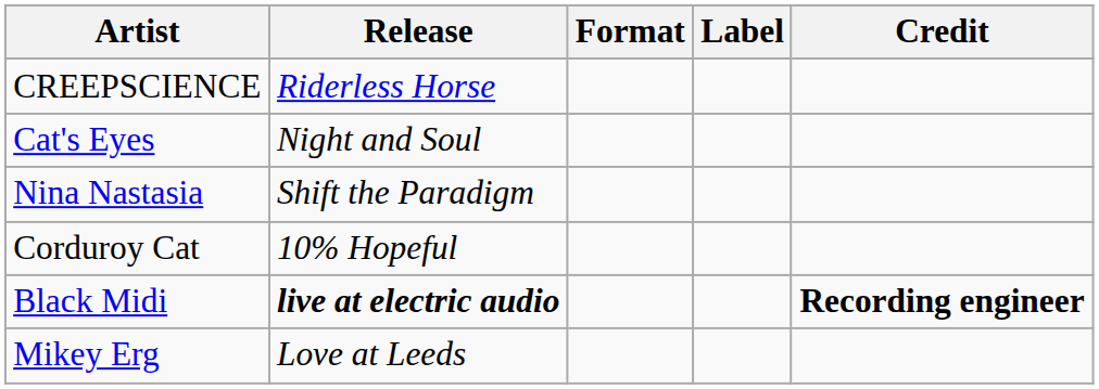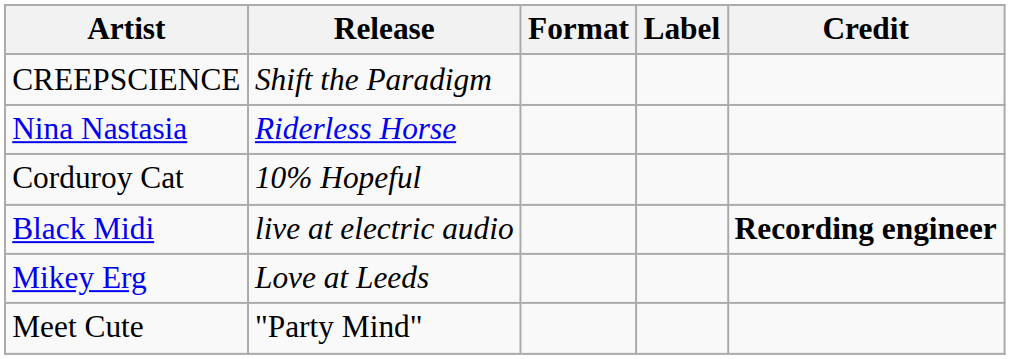CREEPSCIENCE | Release: Riderless Horse -> Shift the Paradigm
- row: Cat's Eyes | Night and Soul
Nina Nastasia | Release: Shift the Paradigm -> Riderless Horse
Black Midi | Release: bold -> normal
+ row: Meet Cute | "Party Mind"
